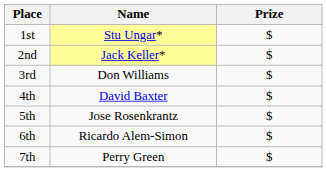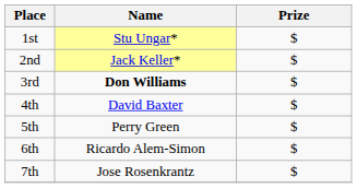3rd | Name: normal -> bold
5th | Name: Jose Rosenkrantz -> Perry Green
7th | Name: Perry Green -> Jose Rosenkrantz
